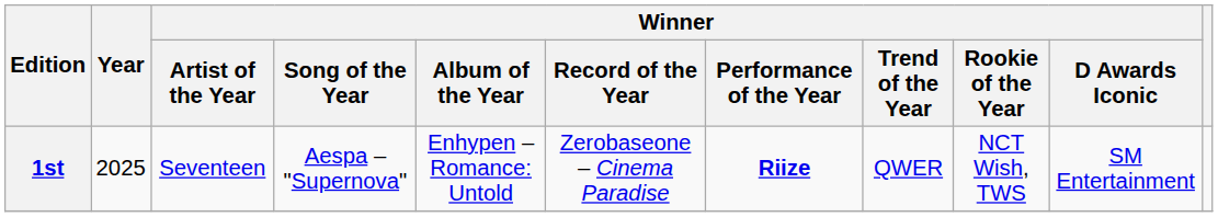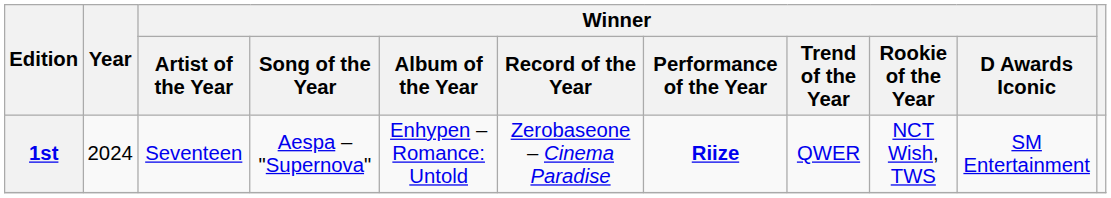1st | Year: 2025 -> 2024
